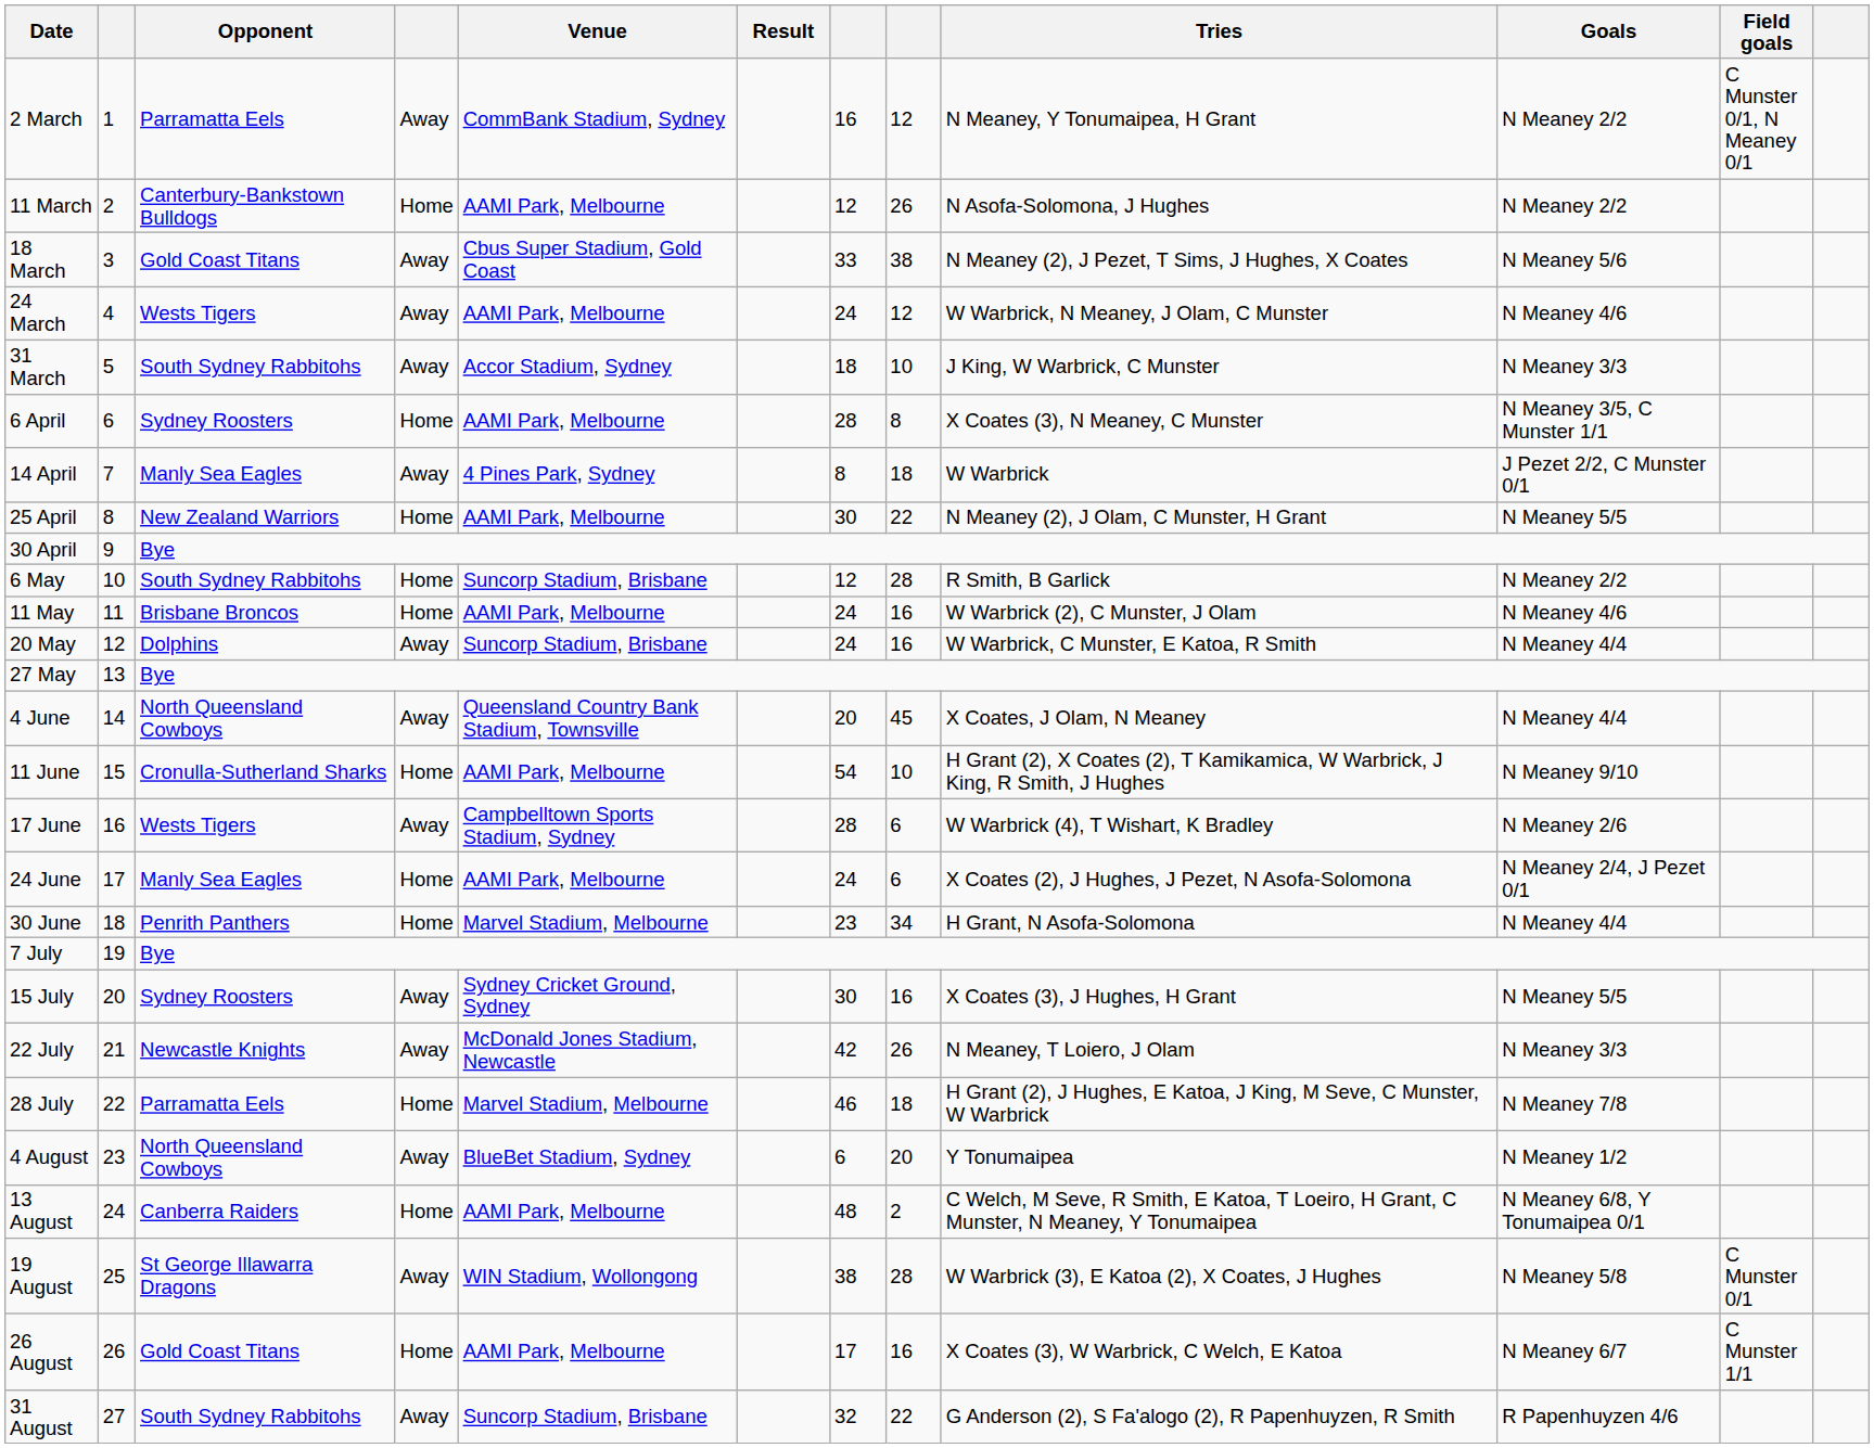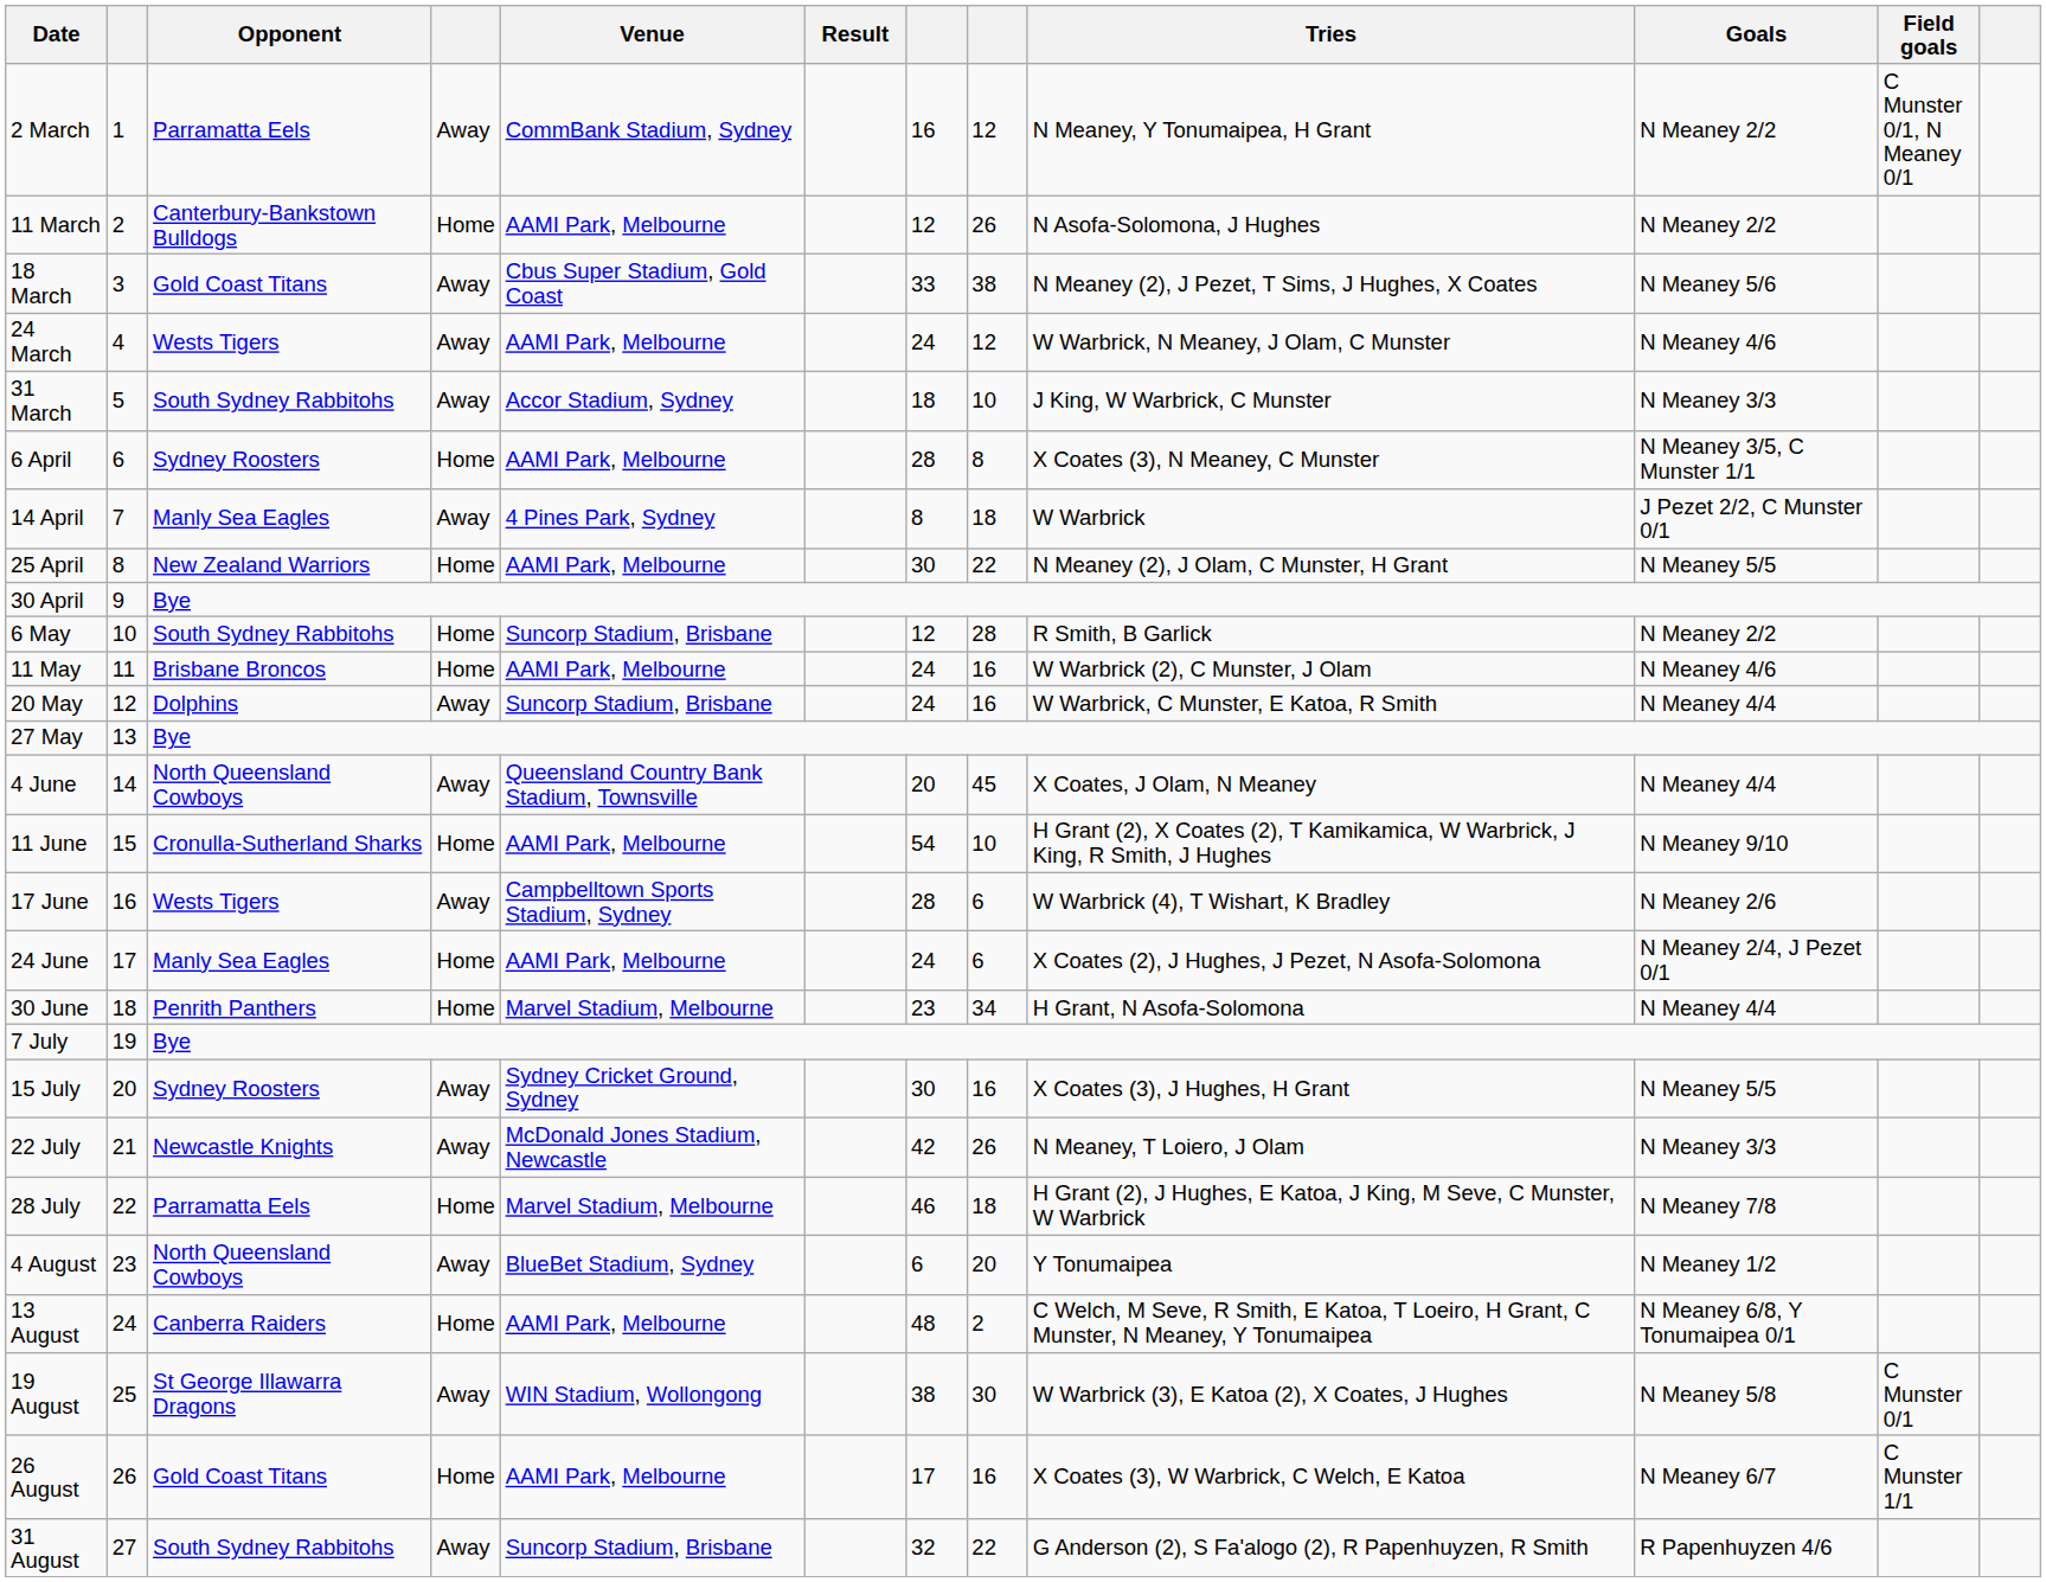19 August | column 8: 28 -> 30
